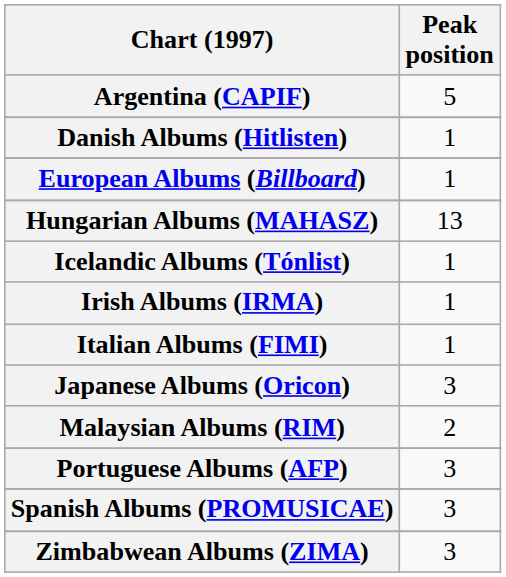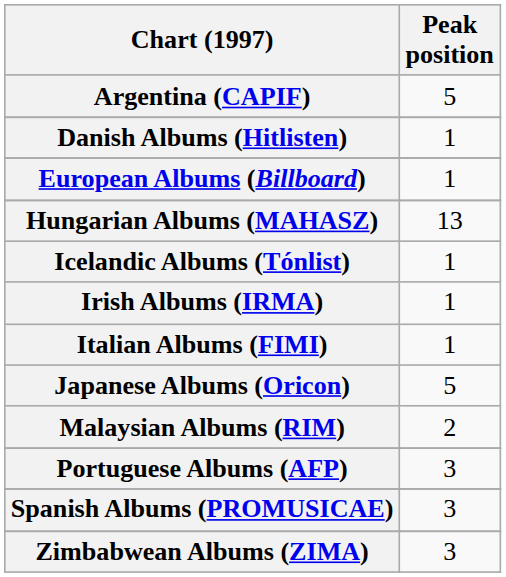Japanese Albums (Oricon) | Peak position: 3 -> 5
